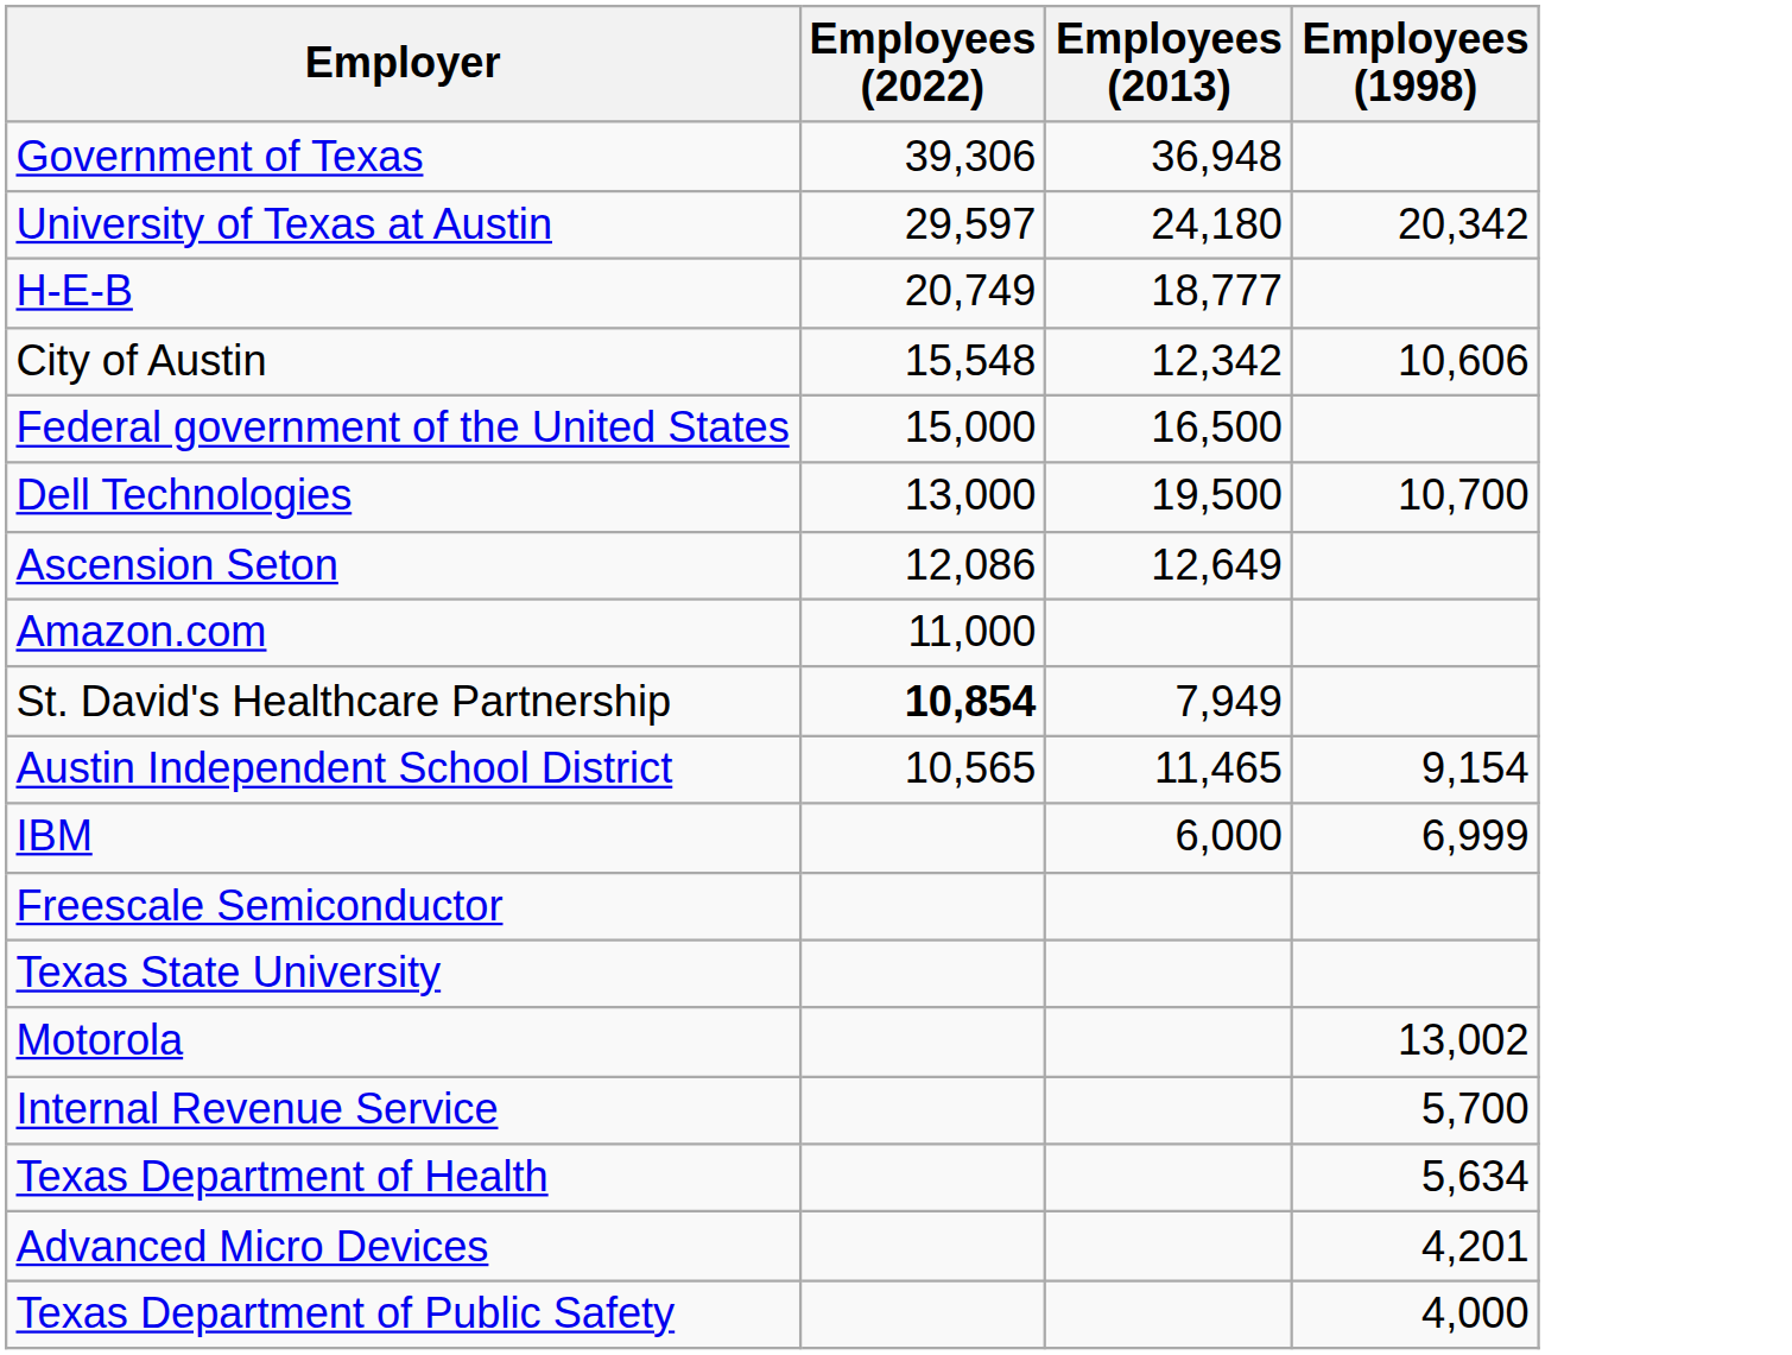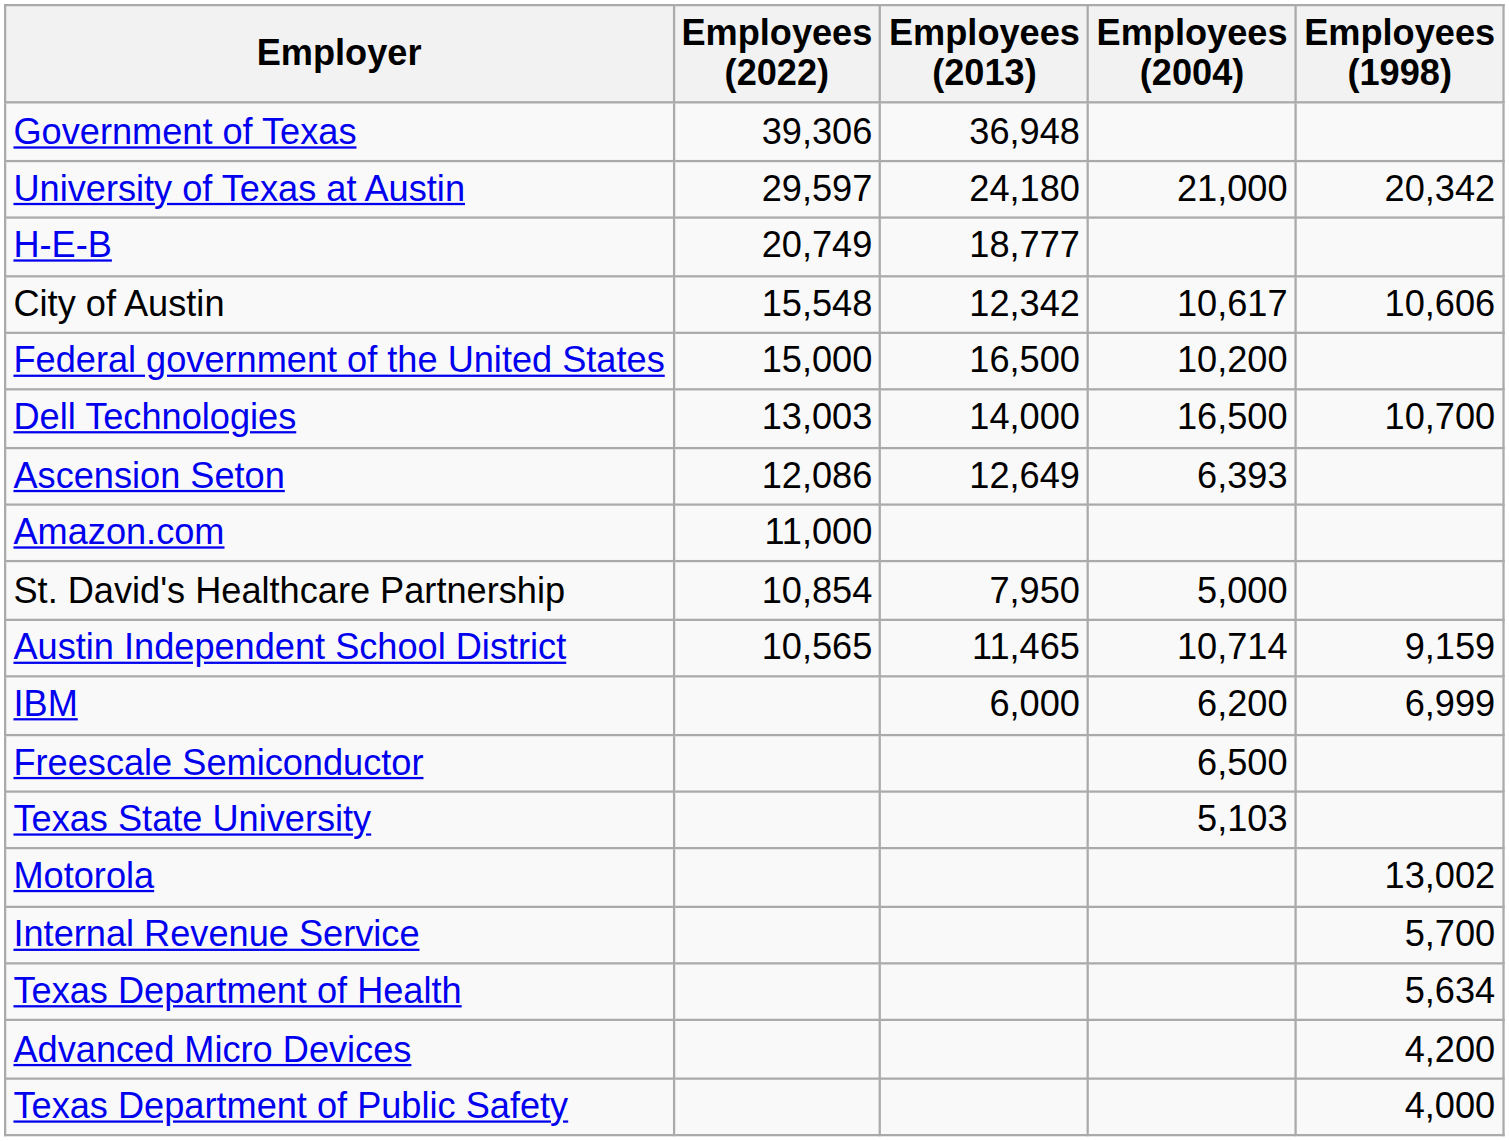+ column: Employees (2004) | 21,000 | 10,617 | 10,200 | 16,500 | 6,393 | 5,000 | 10,714 | 6,200 | 6,500 | 5,103
Dell Technologies | Employees (2022): 13,000 -> 13,003
Dell Technologies | Employees (2013): 19,500 -> 14,000
St. David's Healthcare Partnership | Employees (2022): bold -> normal
St. David's Healthcare Partnership | Employees (2013): 7,949 -> 7,950
Austin Independent School District | Employees (1998): 9,154 -> 9,159
Advanced Micro Devices | Employees (1998): 4,201 -> 4,200
